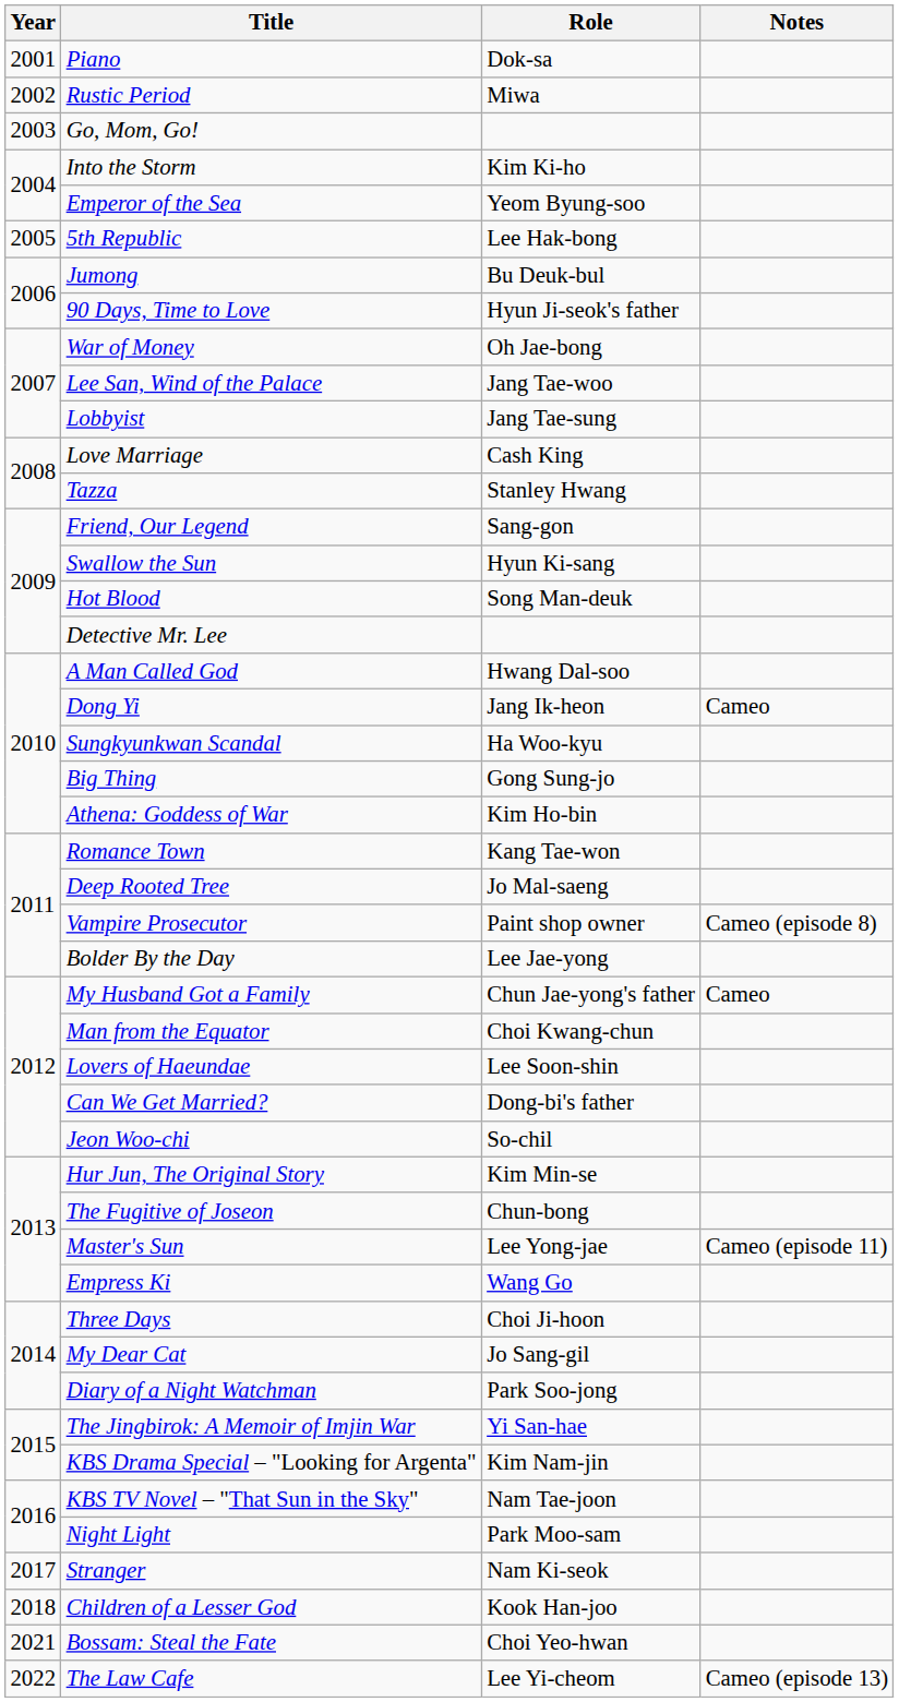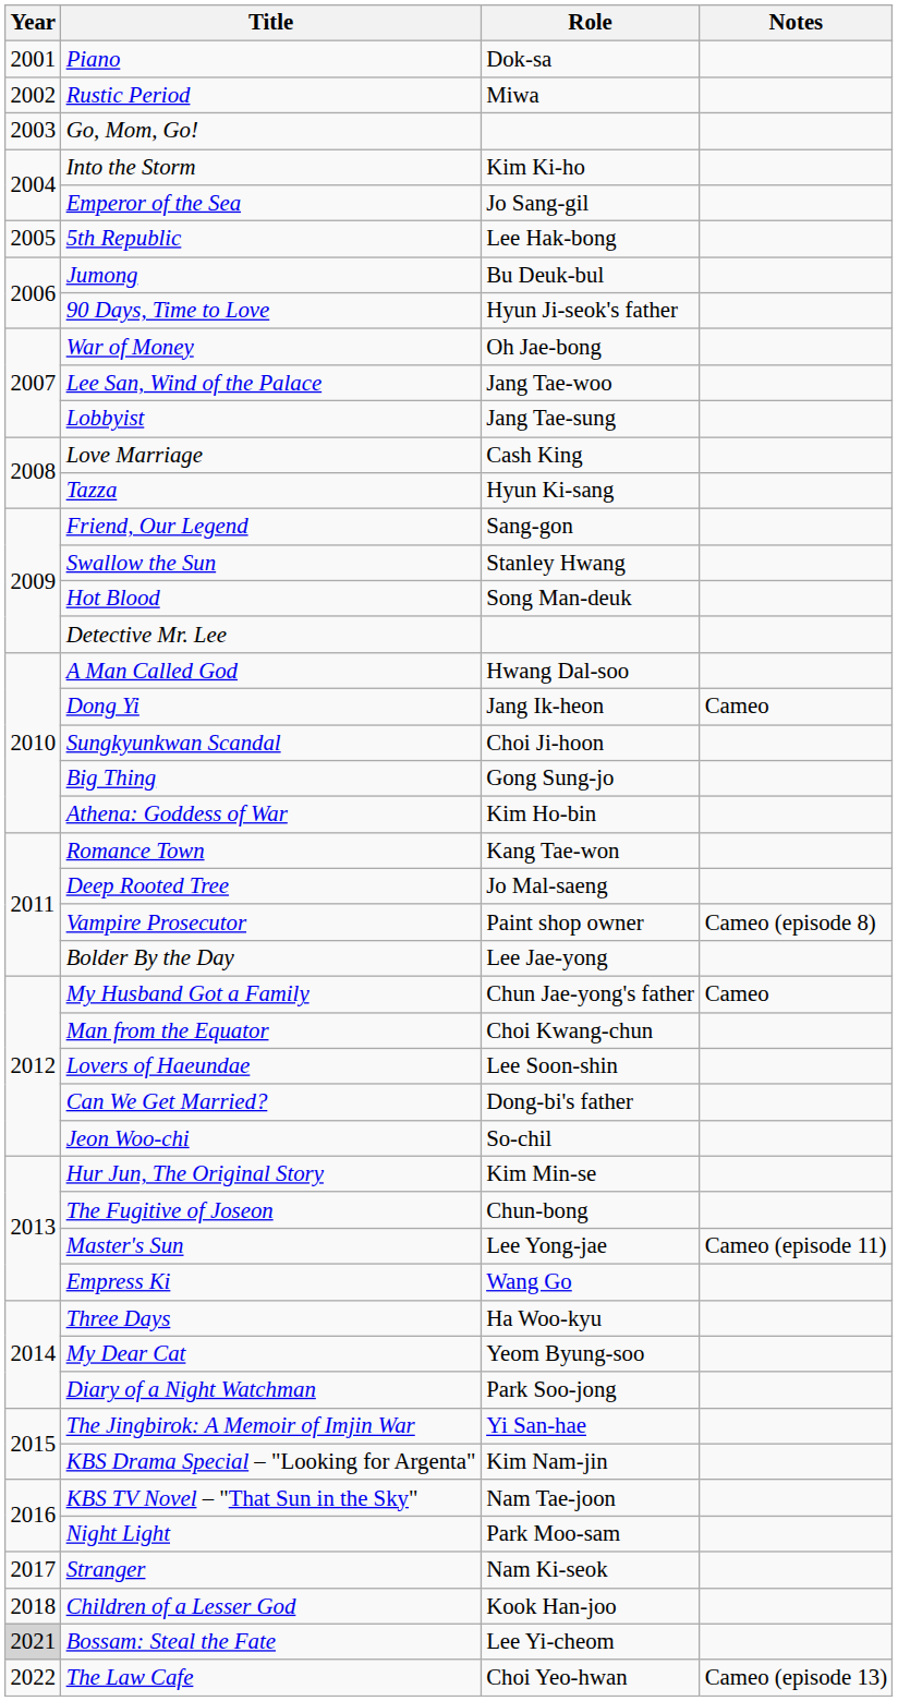Emperor of the Sea | Role: Yeom Byung-soo -> Jo Sang-gil
Tazza | Role: Stanley Hwang -> Hyun Ki-sang
Swallow the Sun | Role: Hyun Ki-sang -> Stanley Hwang
Sungkyunkwan Scandal | Role: Ha Woo-kyu -> Choi Ji-hoon
Three Days | Role: Choi Ji-hoon -> Ha Woo-kyu
My Dear Cat | Role: Jo Sang-gil -> Yeom Byung-soo
Bossam: Steal the Fate | Year: no background -> lightgrey background
Bossam: Steal the Fate | Role: Choi Yeo-hwan -> Lee Yi-cheom
The Law Cafe | Role: Lee Yi-cheom -> Choi Yeo-hwan
